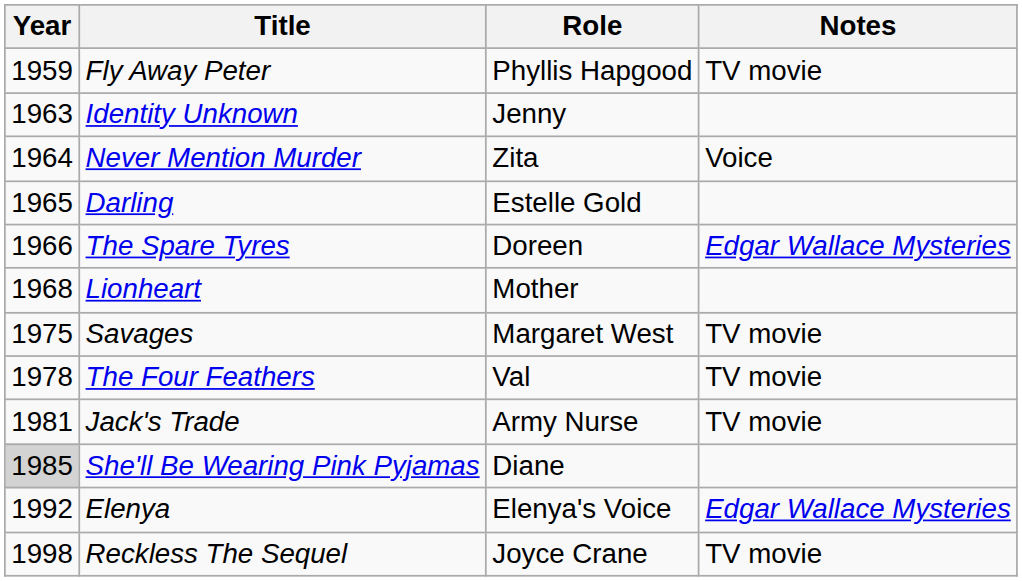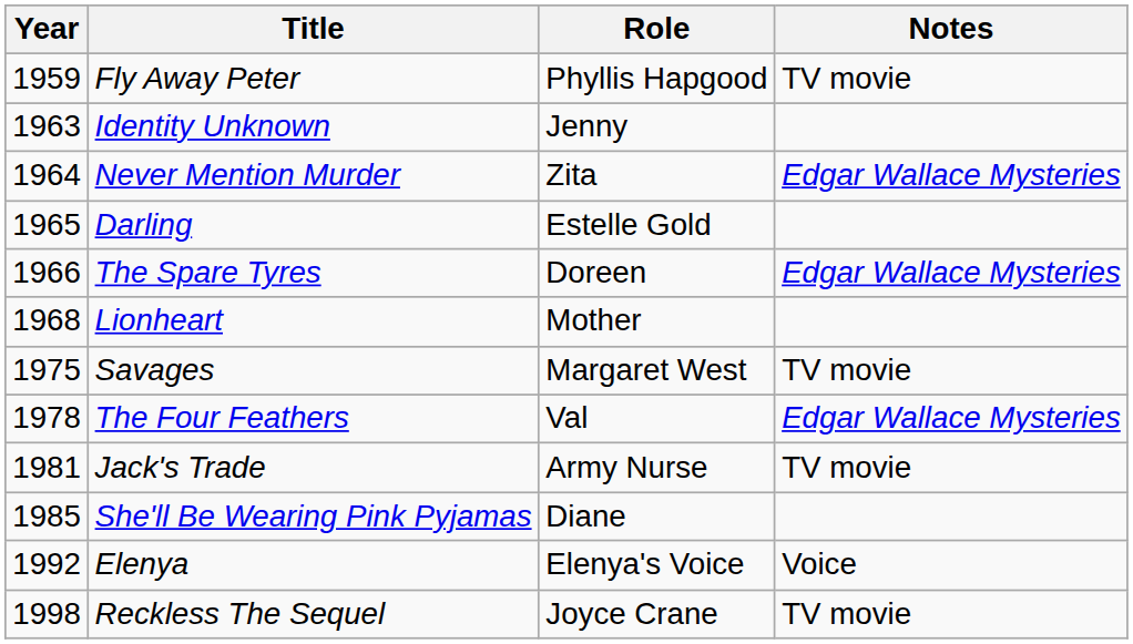Never Mention Murder | Notes: Voice -> Edgar Wallace Mysteries
The Four Feathers | Notes: TV movie -> Edgar Wallace Mysteries
She'll Be Wearing Pink Pyjamas | Year: lightgrey background -> no background
Elenya | Notes: Edgar Wallace Mysteries -> Voice
